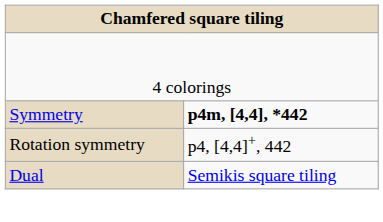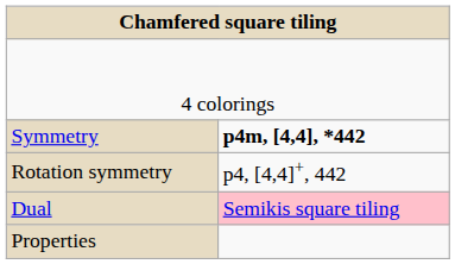Dual | column 2: no background -> pink background
+ row: Properties
